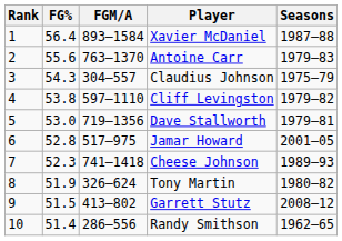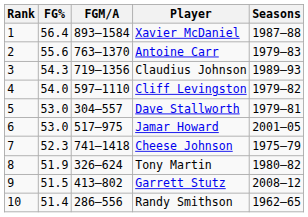Claudius Johnson | FGM/A: 304–557 -> 719–1356
Claudius Johnson | Seasons: 1975–79 -> 1989–93
Cliff Levingston | FG%: 53.8 -> 54.0
Dave Stallworth | FGM/A: 719–1356 -> 304–557
Jamar Howard | FG%: 52.8 -> 53.0
Cheese Johnson | Seasons: 1989–93 -> 1975–79
